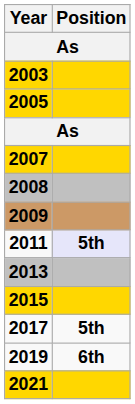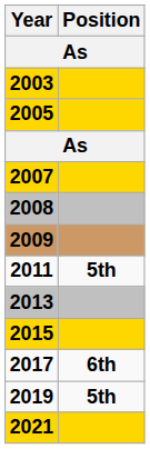2011 | Position: lavender background -> no background
2017 | Position: 5th -> 6th
2019 | Position: 6th -> 5th
